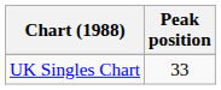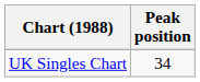UK Singles Chart | Peak position: 33 -> 34
